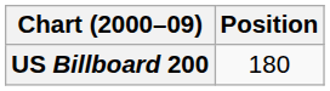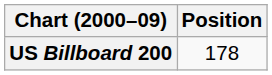US Billboard 200 | Position: 180 -> 178
